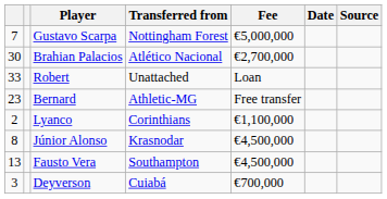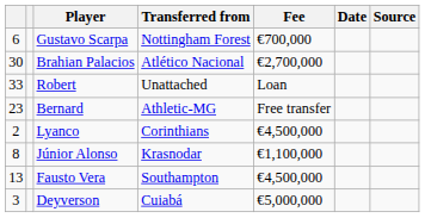Gustavo Scarpa | column 1: 7 -> 6
Gustavo Scarpa | Fee: €5,000,000 -> €700,000
Lyanco | Fee: €1,100,000 -> €4,500,000
Júnior Alonso | Fee: €4,500,000 -> €1,100,000
Deyverson | Fee: €700,000 -> €5,000,000
